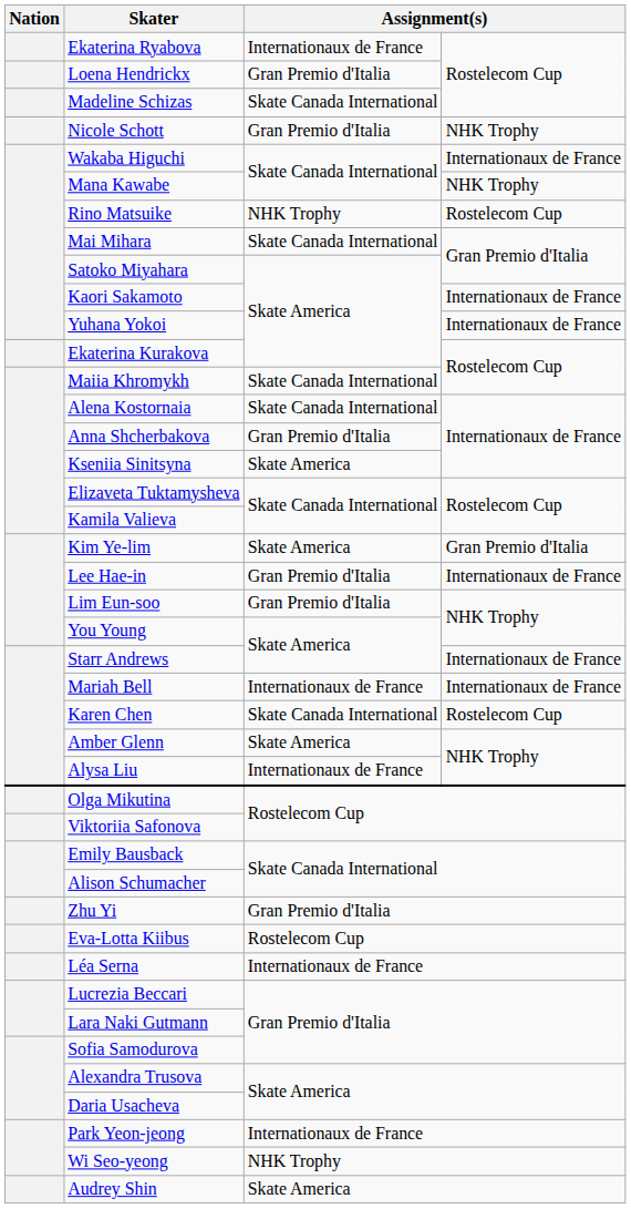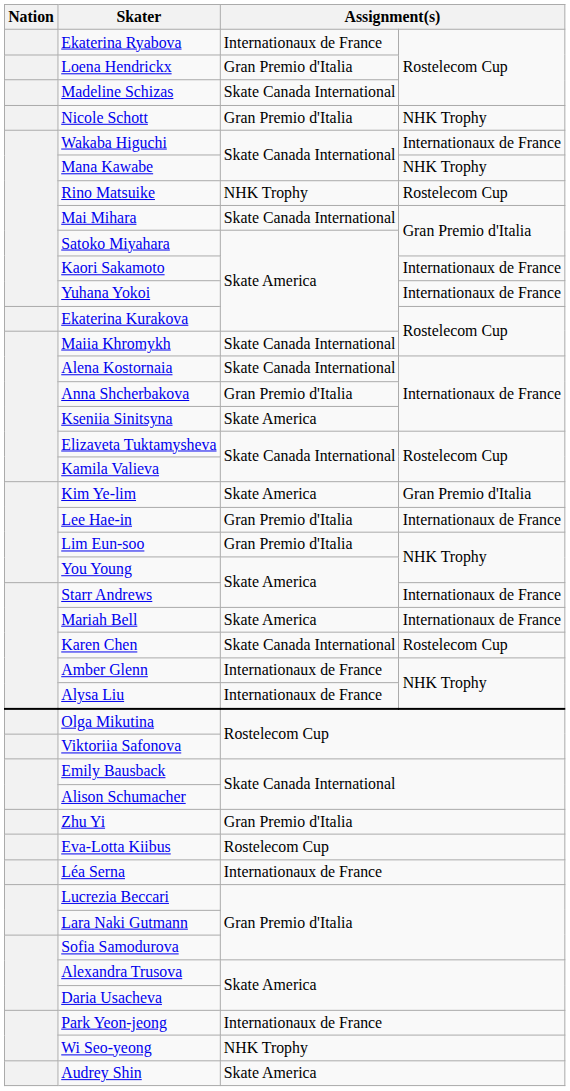Mariah Bell | column 3: Internationaux de France -> Skate America
Amber Glenn | column 3: Skate America -> Internationaux de France
